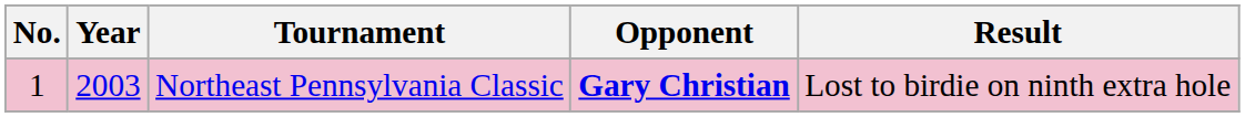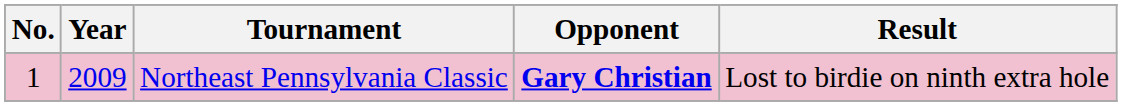Northeast Pennsylvania Classic | Year: 2003 -> 2009
